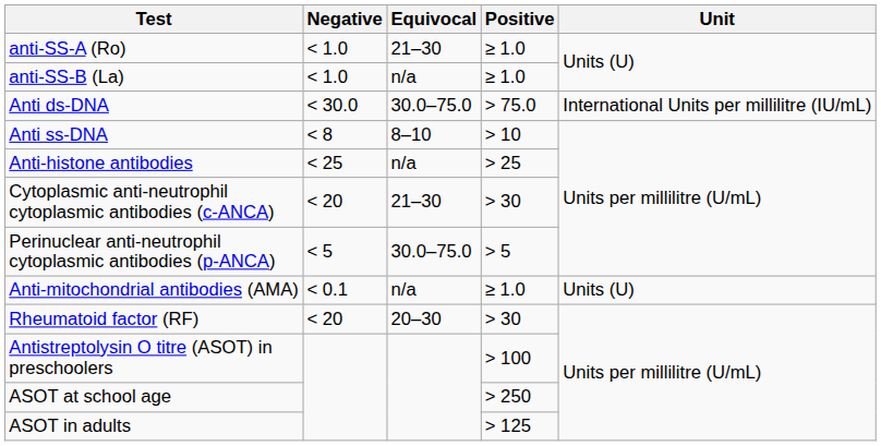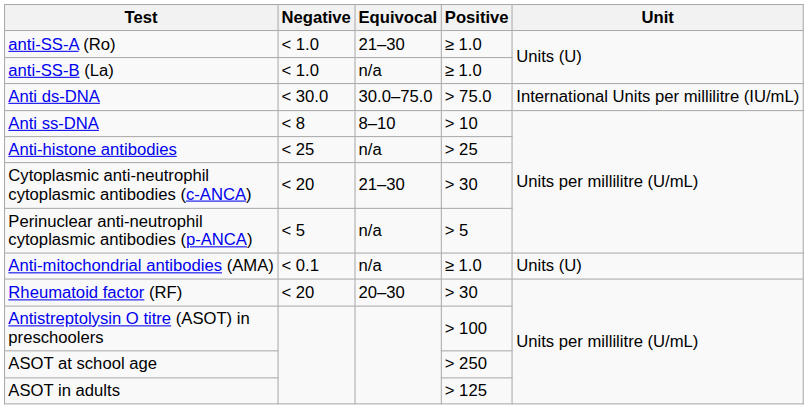Perinuclear anti-neutrophil cytoplasmic antibodies (p-ANCA) | Equivocal: 30.0–75.0 -> n/a
